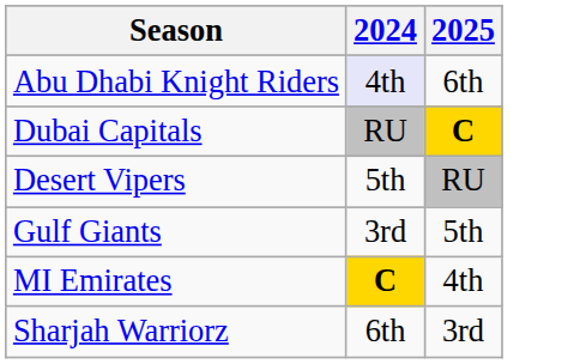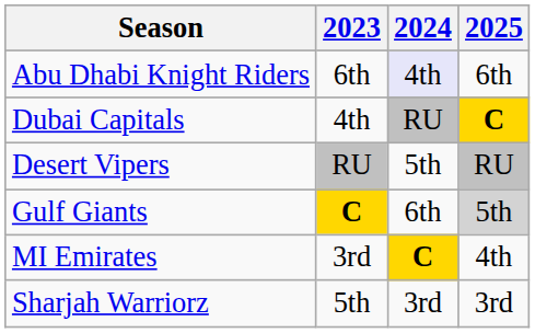+ column: 2023 | 6th | 4th | RU | C | 3rd | 5th
Gulf Giants | 2024: 3rd -> 6th
Gulf Giants | 2025: no background -> lightgrey background
Sharjah Warriorz | 2024: 6th -> 3rd
